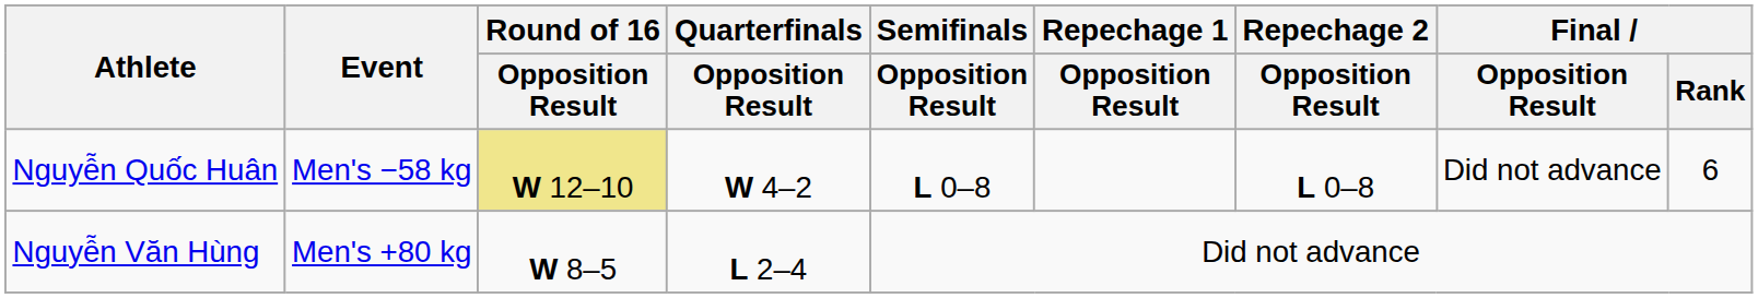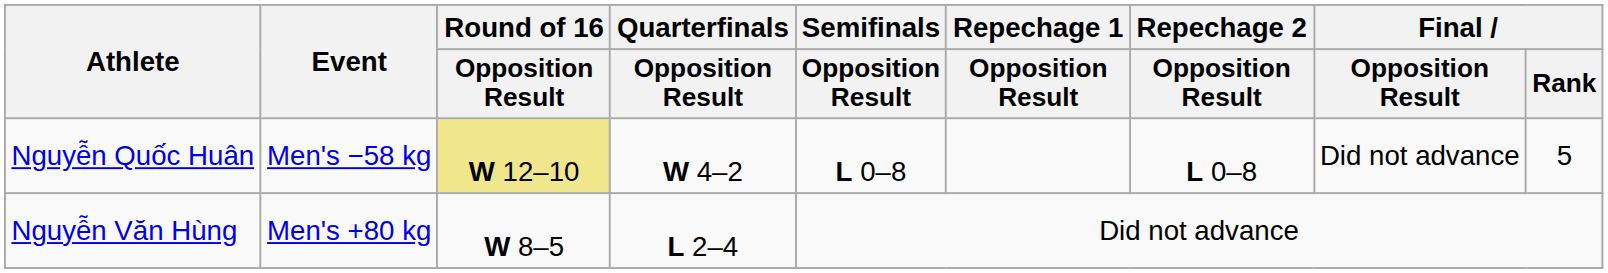Nguyễn Quốc Huân | Final / Rank: 6 -> 5
